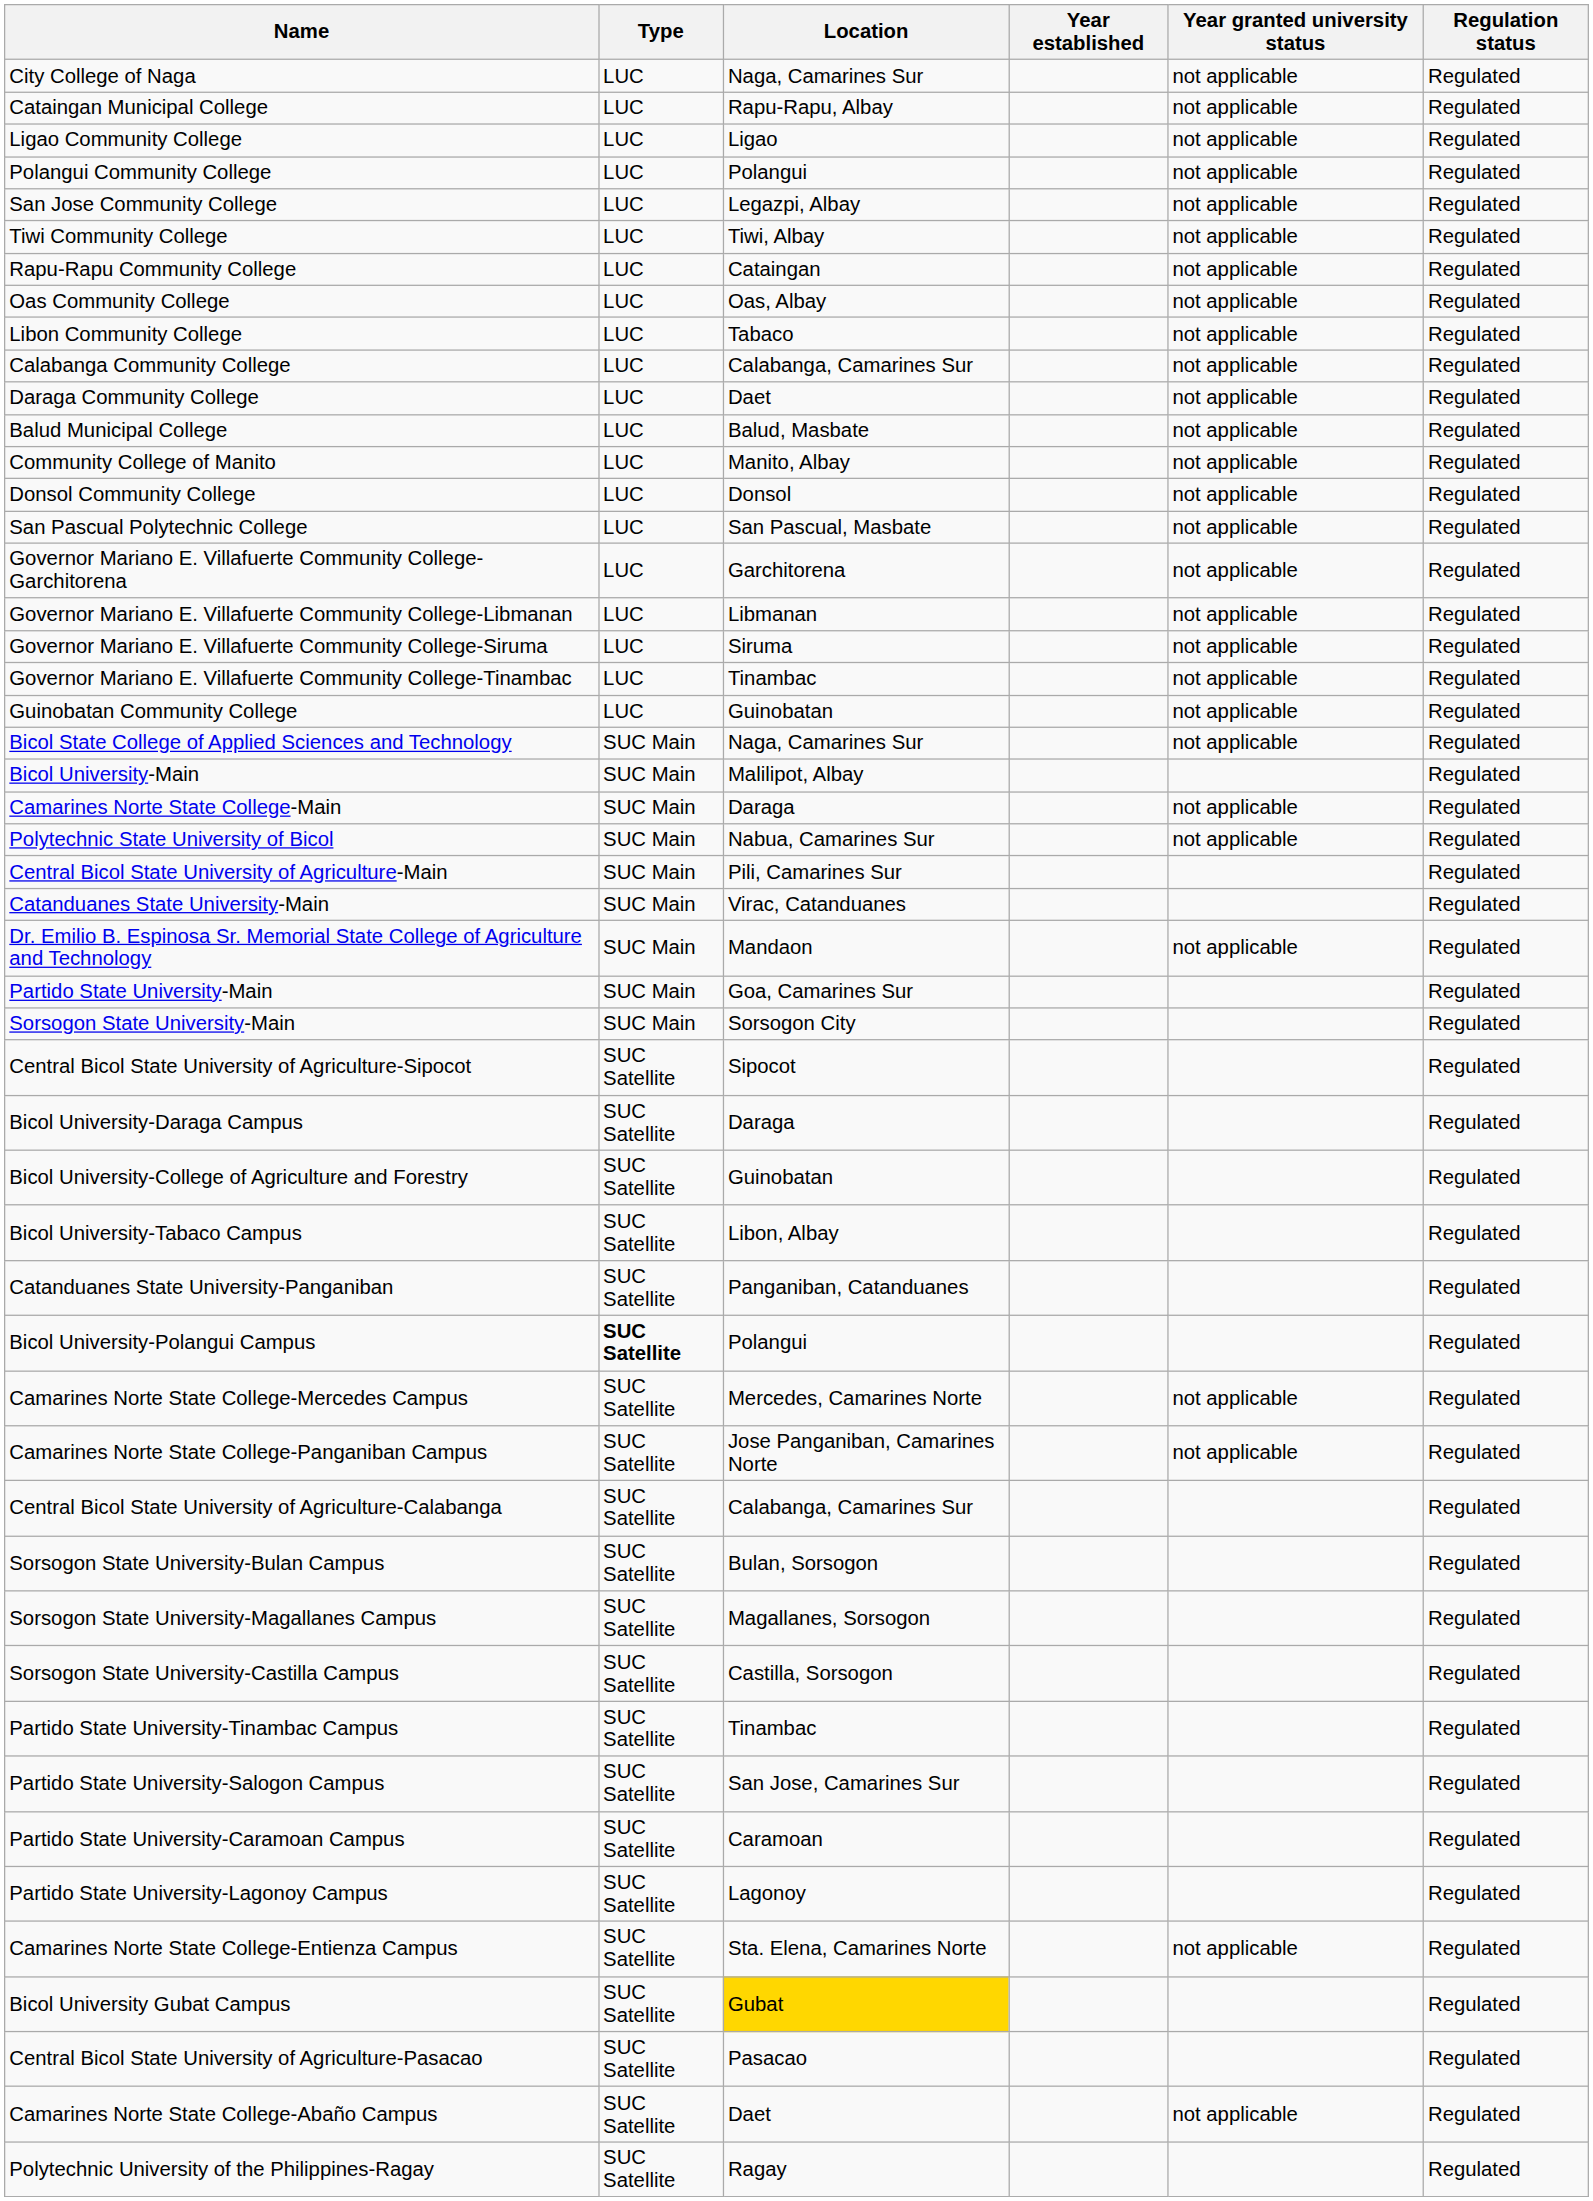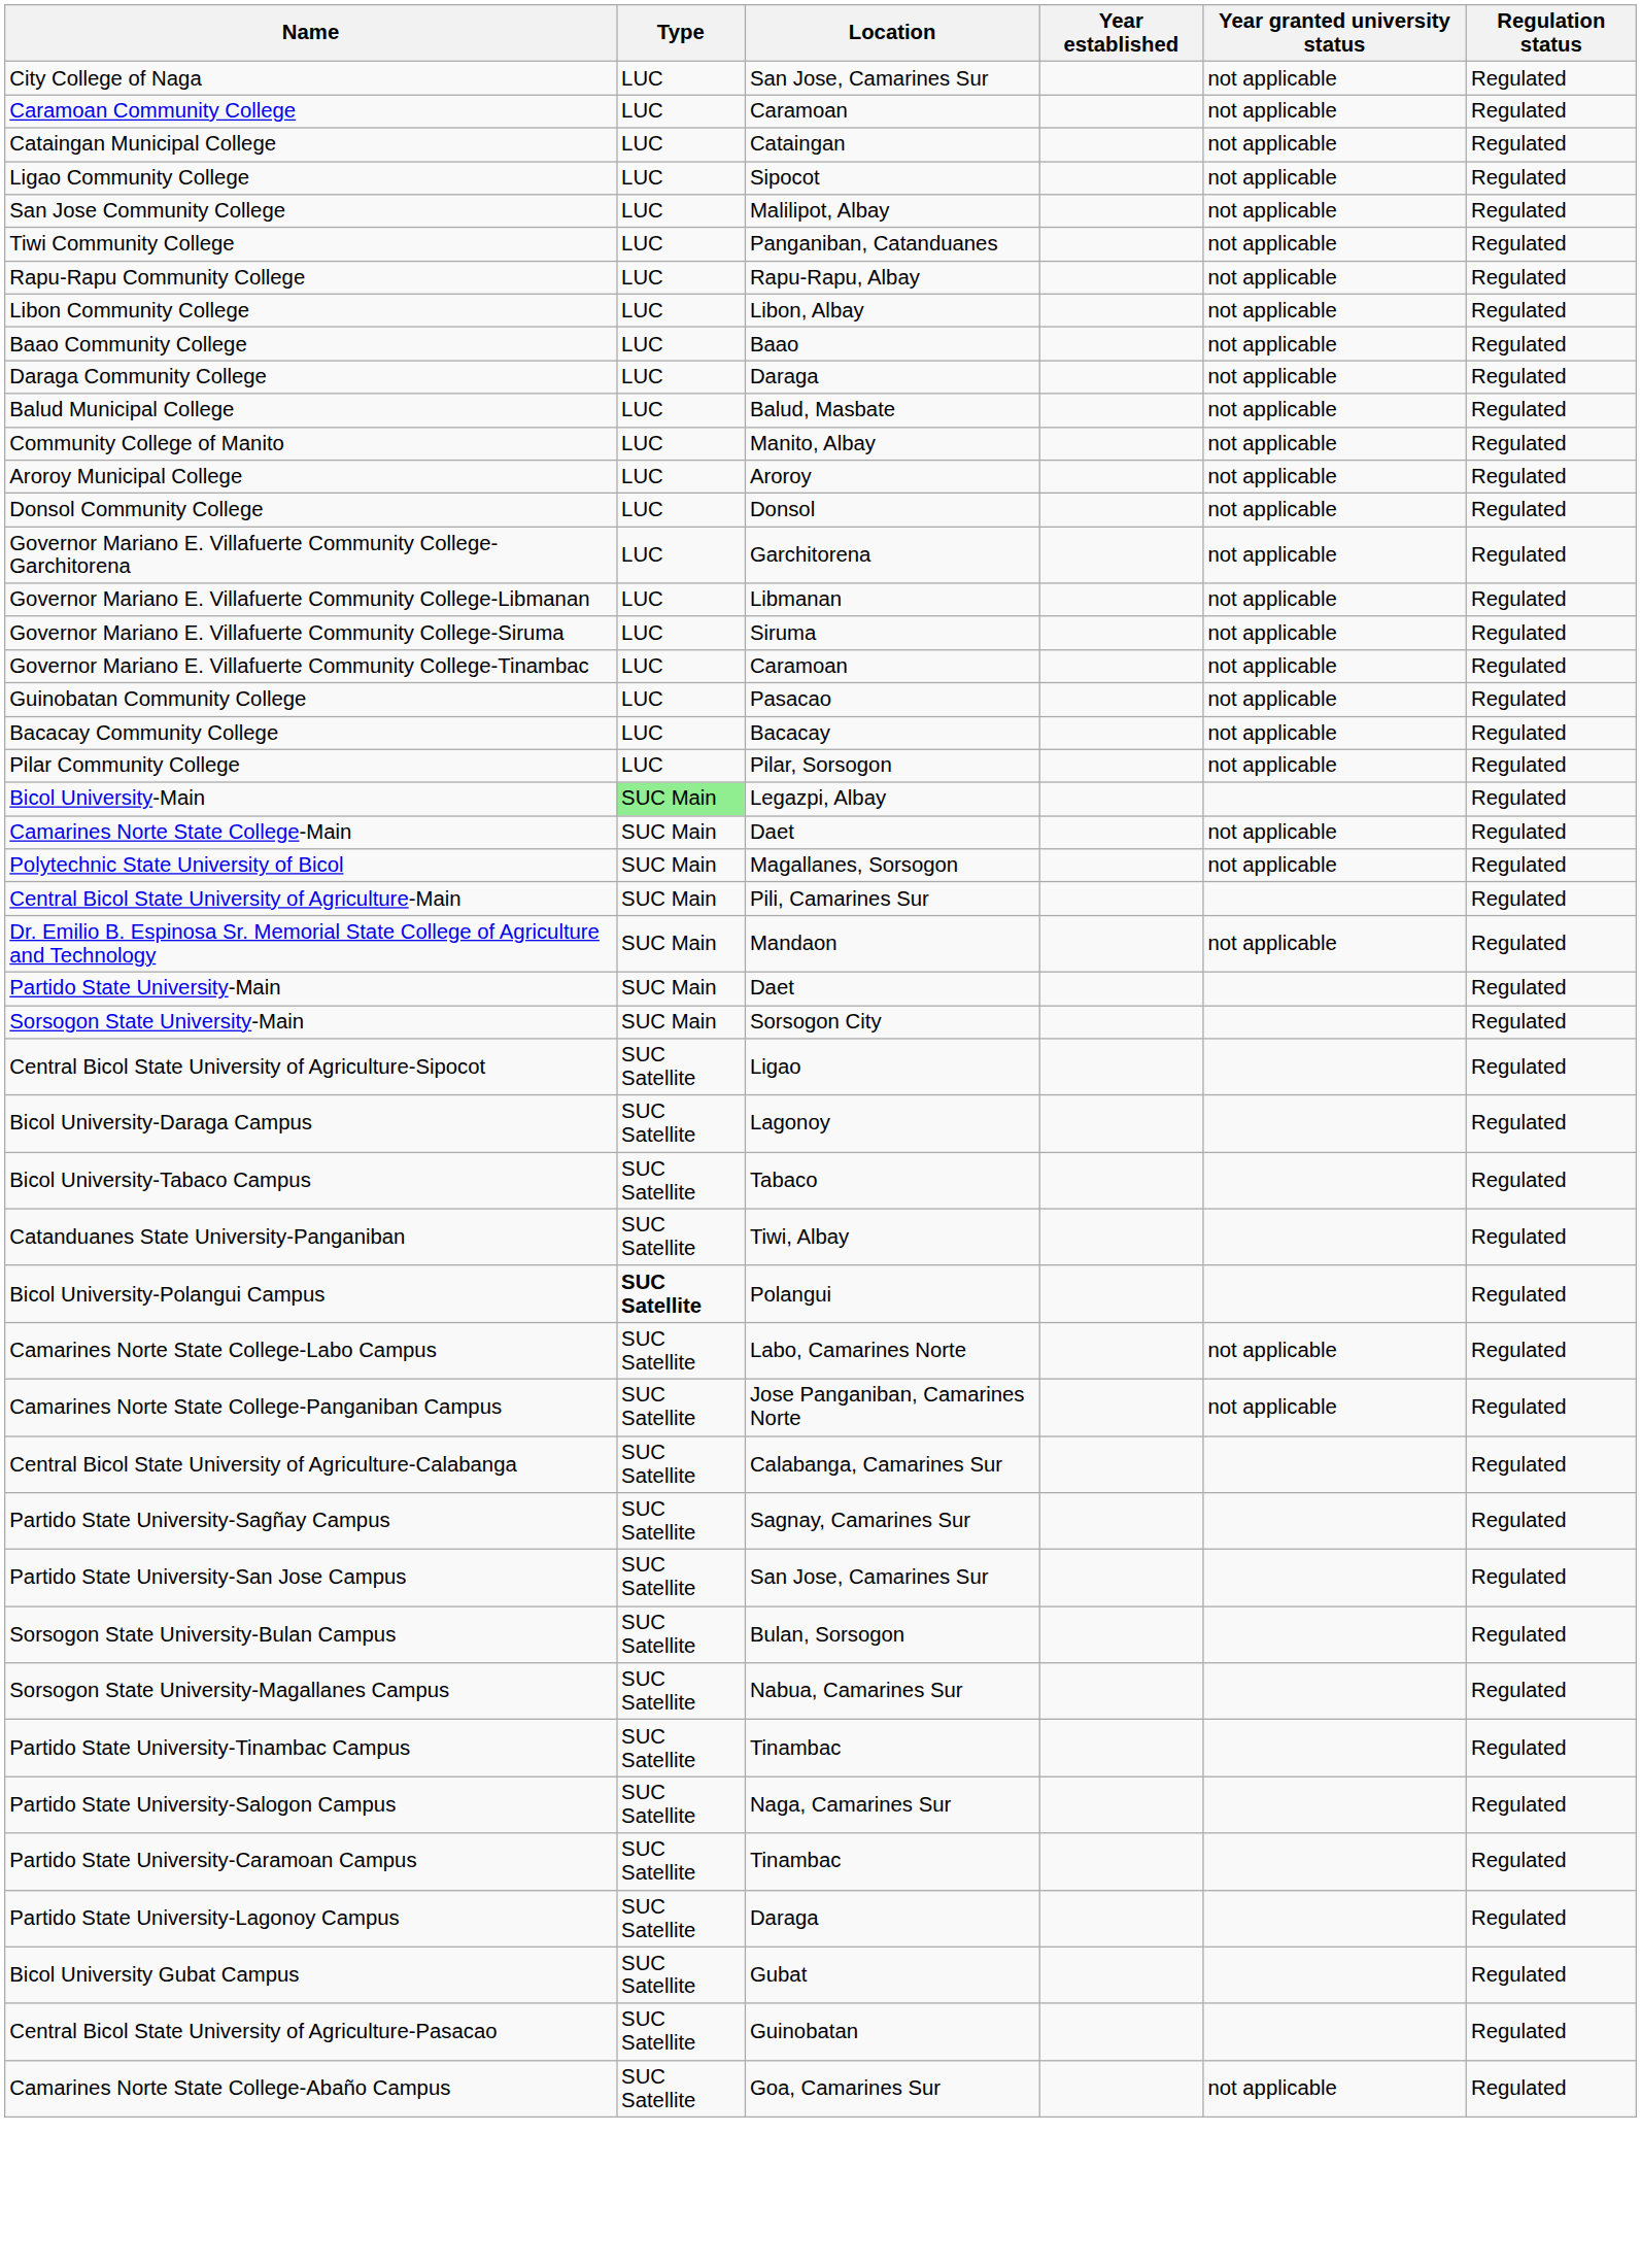City College of Naga | Location: Naga, Camarines Sur -> San Jose, Camarines Sur
+ row: Caramoan Community College | LUC | Caramoan | not applicable | Regulated
Cataingan Municipal College | Location: Rapu-Rapu, Albay -> Cataingan
Ligao Community College | Location: Ligao -> Sipocot
- row: Polangui Community College | LUC | Polangui | not applicable | Regulated
San Jose Community College | Location: Legazpi, Albay -> Malilipot, Albay
Tiwi Community College | Location: Tiwi, Albay -> Panganiban, Catanduanes
Rapu-Rapu Community College | Location: Cataingan -> Rapu-Rapu, Albay
- row: Oas Community College | LUC | Oas, Albay | not applicable | Regulated
Libon Community College | Location: Tabaco -> Libon, Albay
+ row: Baao Community College | LUC | Baao | not applicable | Regulated
- row: Calabanga Community College | LUC | Calabanga, Camarines Sur | not applicable | Regulated
Daraga Community College | Location: Daet -> Daraga
+ row: Aroroy Municipal College | LUC | Aroroy | not applicable | Regulated
- row: San Pascual Polytechnic College | LUC | San Pascual, Masbate | not applicable | Regulated
Governor Mariano E. Villafuerte Community College-Tinambac | Location: Tinambac -> Caramoan
Guinobatan Community College | Location: Guinobatan -> Pasacao
+ row: Bacacay Community College | LUC | Bacacay | not applicable | Regulated
+ row: Pilar Community College | LUC | Pilar, Sorsogon | not applicable | Regulated
- row: Bicol State College of Applied Sciences and Technology | SUC Main | Naga, Camarines Sur | not applicable | Regulated
Bicol University-Main | Type: no background -> lightgreen background
Bicol University-Main | Location: Malilipot, Albay -> Legazpi, Albay
Camarines Norte State College-Main | Location: Daraga -> Daet
Polytechnic State University of Bicol | Location: Nabua, Camarines Sur -> Magallanes, Sorsogon
- row: Catanduanes State University-Main | SUC Main | Virac, Catanduanes | Regulated
Partido State University-Main | Location: Goa, Camarines Sur -> Daet
Central Bicol State University of Agriculture-Sipocot | Location: Sipocot -> Ligao
Bicol University-Daraga Campus | Location: Daraga -> Lagonoy
- row: Bicol University-College of Agriculture and Forestry | SUC Satellite | Guinobatan | Regulated
Bicol University-Tabaco Campus | Location: Libon, Albay -> Tabaco
Catanduanes State University-Panganiban | Location: Panganiban, Catanduanes -> Tiwi, Albay
+ row: Camarines Norte State College-Labo Campus | SUC Satellite | Labo, Camarines Norte | not applicable | Regulated
- row: Camarines Norte State College-Mercedes Campus | SUC Satellite | Mercedes, Camarines Norte | not applicable | Regulated
+ row: Partido State University-Sagñay Campus | SUC Satellite | Sagnay, Camarines Sur | Regulated
+ row: Partido State University-San Jose Campus | SUC Satellite | San Jose, Camarines Sur | Regulated
Sorsogon State University-Magallanes Campus | Location: Magallanes, Sorsogon -> Nabua, Camarines Sur
- row: Sorsogon State University-Castilla Campus | SUC Satellite | Castilla, Sorsogon | Regulated
Partido State University-Salogon Campus | Location: San Jose, Camarines Sur -> Naga, Camarines Sur
Partido State University-Caramoan Campus | Location: Caramoan -> Tinambac
Partido State University-Lagonoy Campus | Location: Lagonoy -> Daraga
- row: Camarines Norte State College-Entienza Campus | SUC Satellite | Sta. Elena, Camarines Norte | not applicable | Regulated
Bicol University Gubat Campus | Location: gold background -> no background
Central Bicol State University of Agriculture-Pasacao | Location: Pasacao -> Guinobatan
Camarines Norte State College-Abaño Campus | Location: Daet -> Goa, Camarines Sur
- row: Polytechnic University of the Philippines-Ragay | SUC Satellite | Ragay | Regulated
